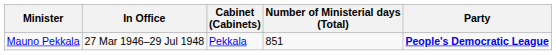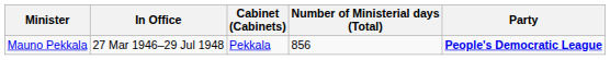Mauno Pekkala | Number of Ministerial days (Total): 851 -> 856
